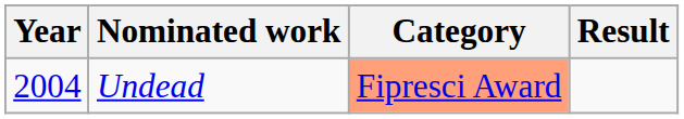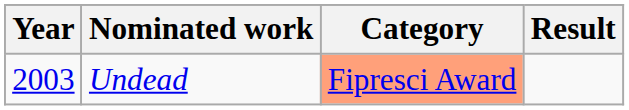Undead | Year: 2004 -> 2003
